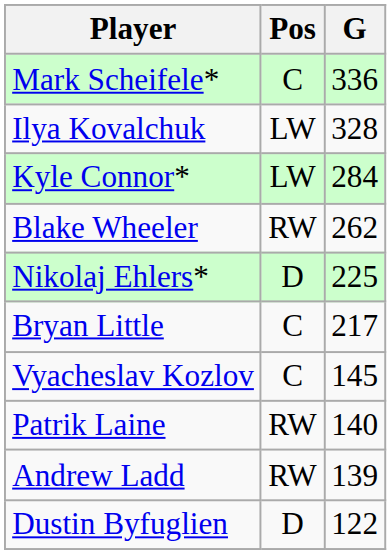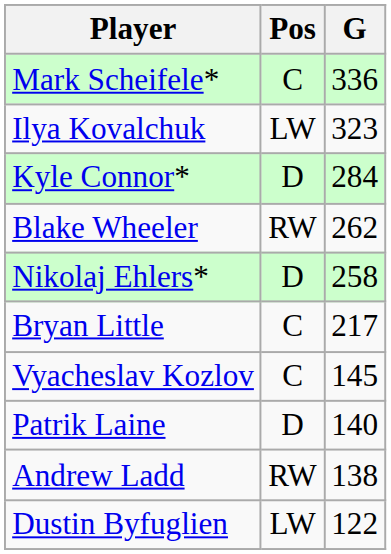Ilya Kovalchuk | G: 328 -> 323
Kyle Connor* | Pos: LW -> D
Nikolaj Ehlers* | G: 225 -> 258
Patrik Laine | Pos: RW -> D
Andrew Ladd | G: 139 -> 138
Dustin Byfuglien | Pos: D -> LW
